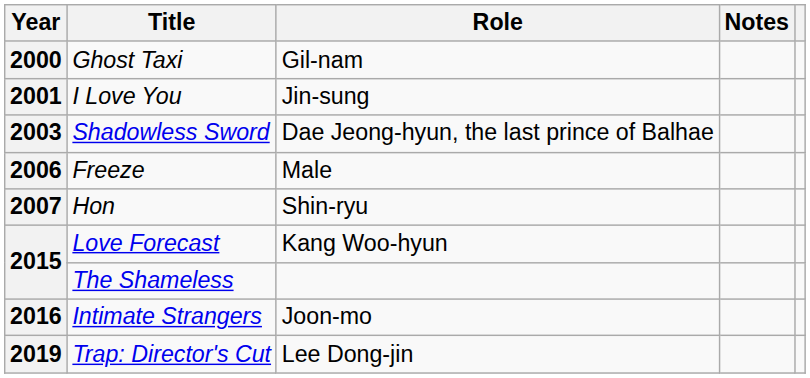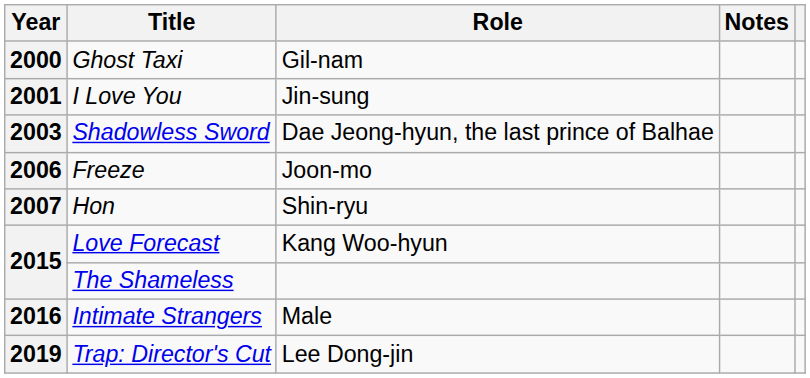Freeze | Role: Male -> Joon-mo
Intimate Strangers | Role: Joon-mo -> Male
